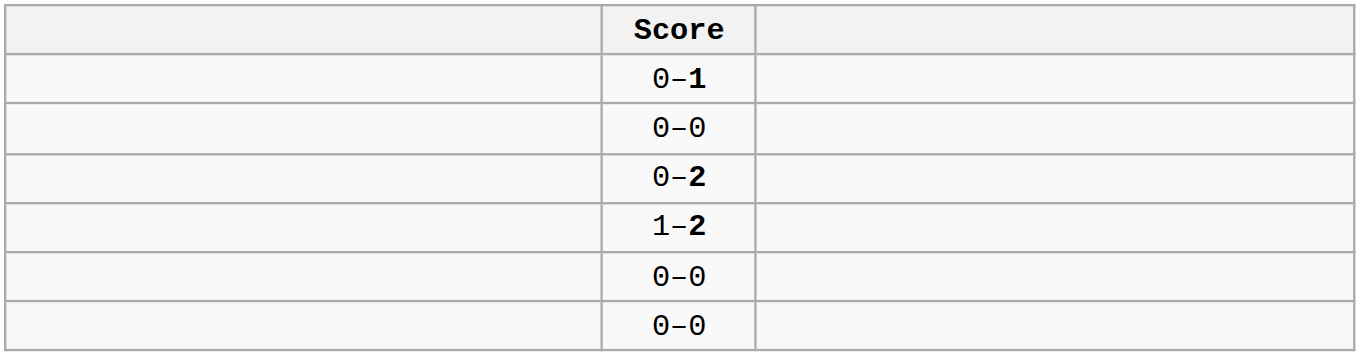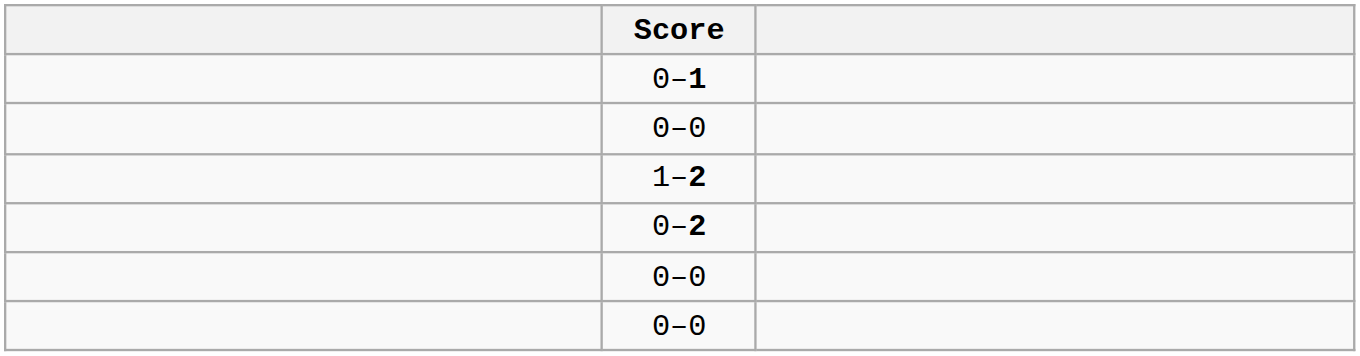rows swapped: 1–2 <-> 0–2
